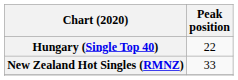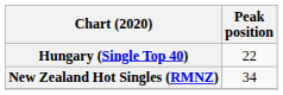New Zealand Hot Singles (RMNZ) | Peak position: 33 -> 34
